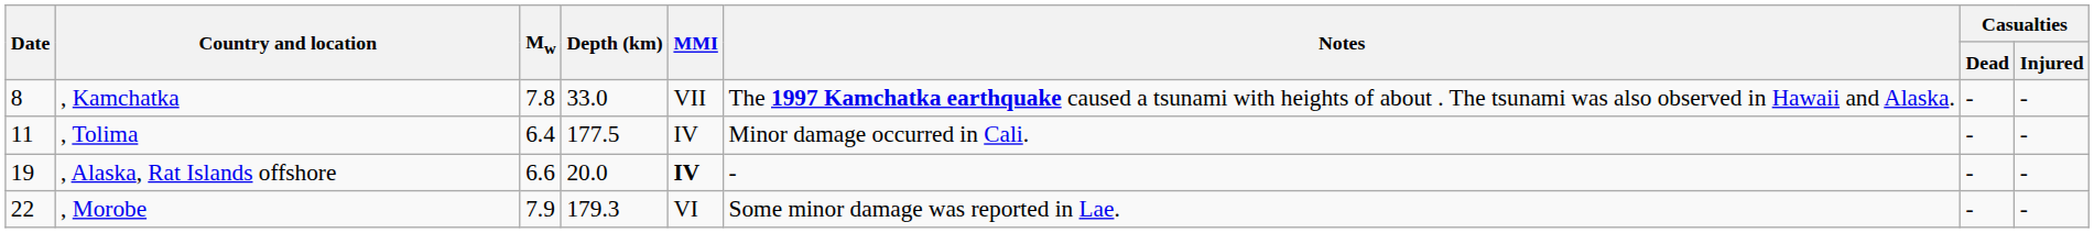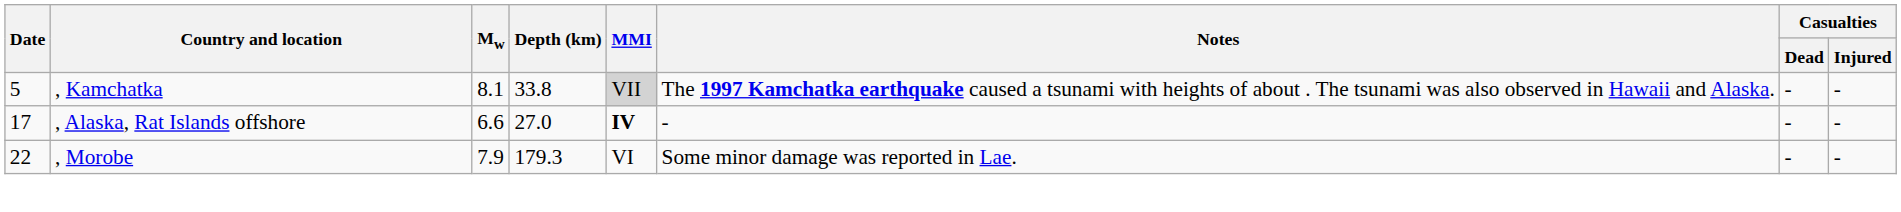, Kamchatka | Date: 8 -> 5
, Kamchatka | Mw: 7.8 -> 8.1
, Kamchatka | Depth (km): 33.0 -> 33.8
, Kamchatka | MMI: no background -> lightgrey background
- row: 11 | , Tolima | 6.4 | 177.5 | IV | Minor damage occurred in Cali. | - | -
, Alaska, Rat Islands offshore | Date: 19 -> 17
, Alaska, Rat Islands offshore | Depth (km): 20.0 -> 27.0
